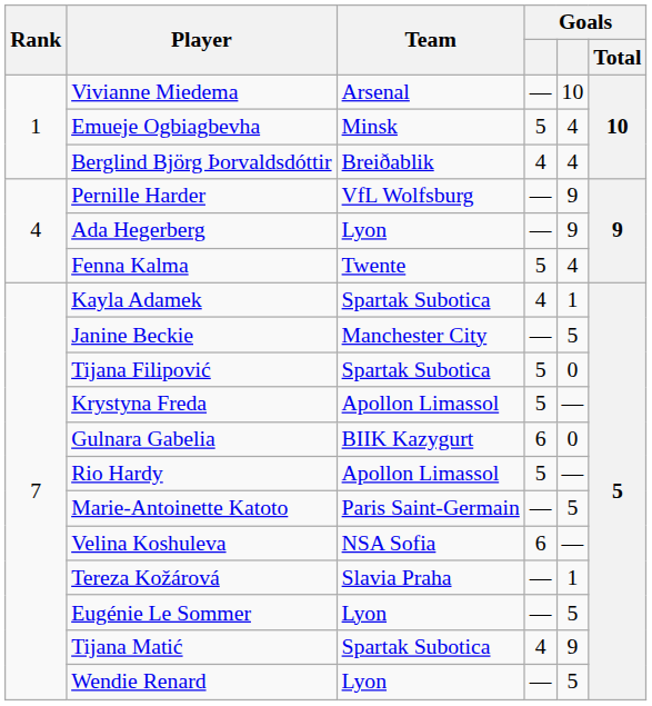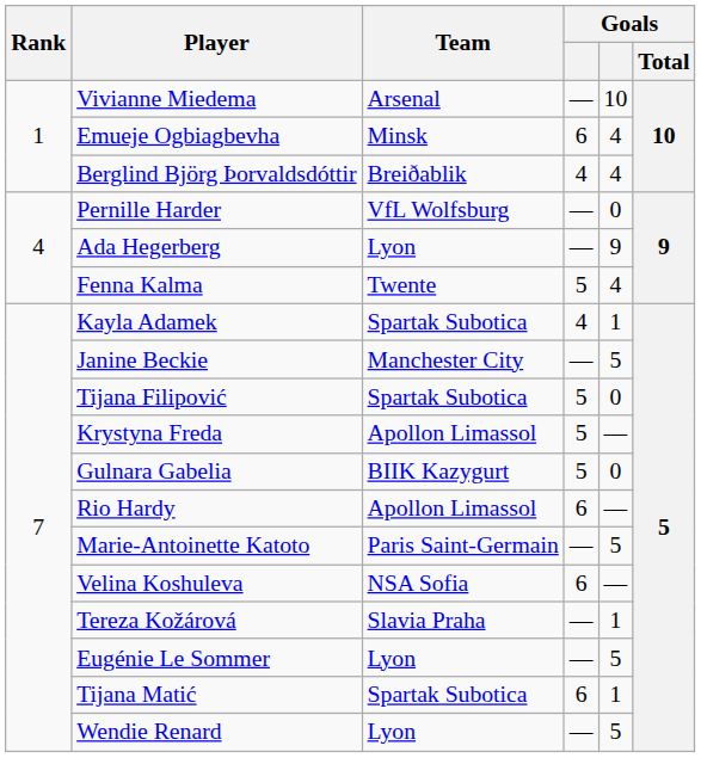Emueje Ogbiagbevha | column 4: 5 -> 6
Pernille Harder | column 5: 9 -> 0
Gulnara Gabelia | column 4: 6 -> 5
Rio Hardy | column 4: 5 -> 6
Tijana Matić | column 4: 4 -> 6
Tijana Matić | column 5: 9 -> 1
